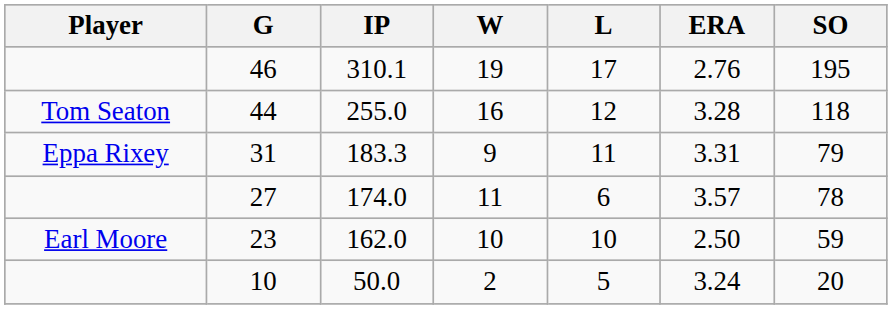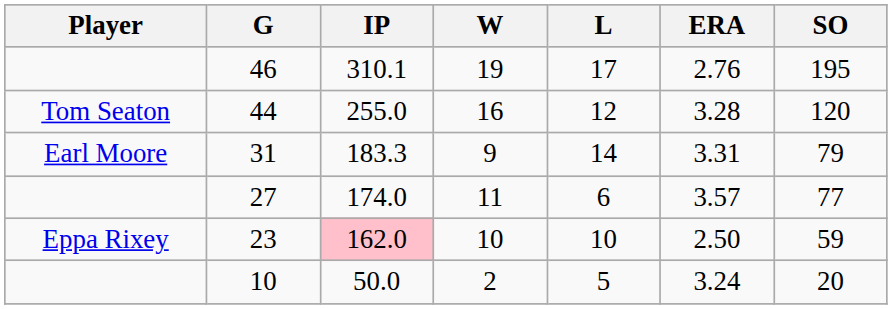44 | SO: 118 -> 120
31 | Player: Eppa Rixey -> Earl Moore
31 | L: 11 -> 14
27 | SO: 78 -> 77
23 | Player: Earl Moore -> Eppa Rixey
23 | IP: no background -> pink background
